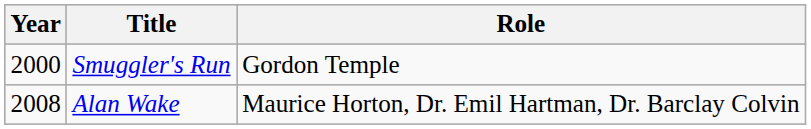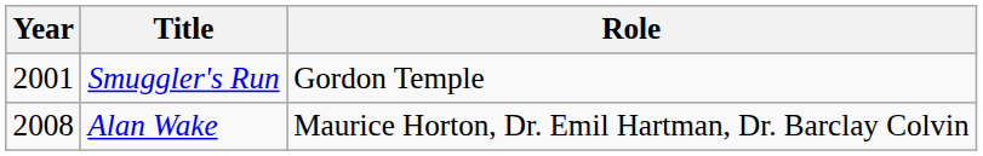Smuggler's Run | Year: 2000 -> 2001
